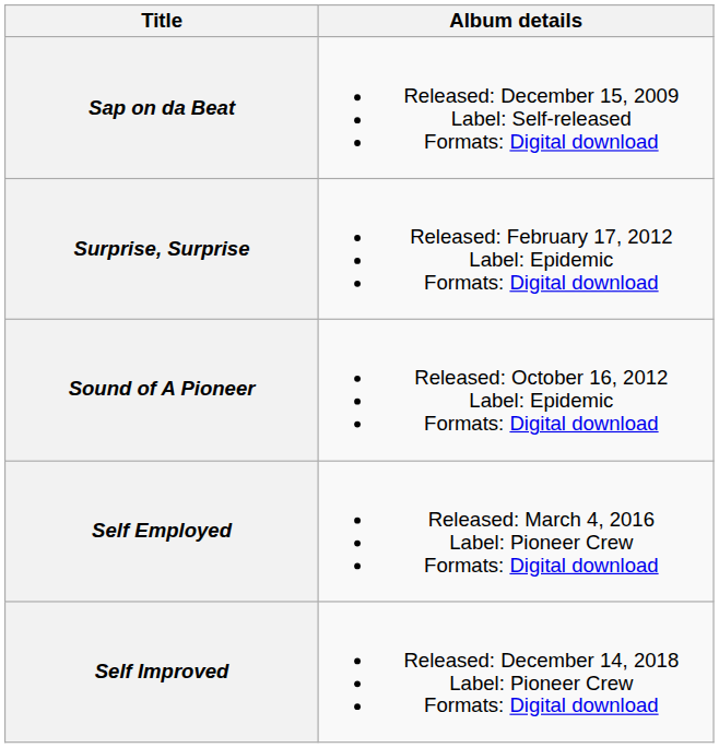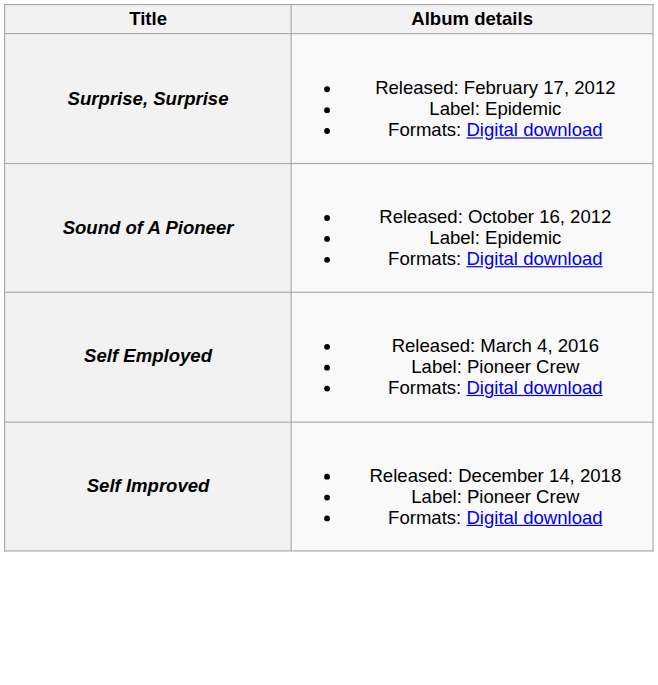- row: Sap on da Beat | Released: December 15, 2009 Label: Self-released Formats: Digital download
